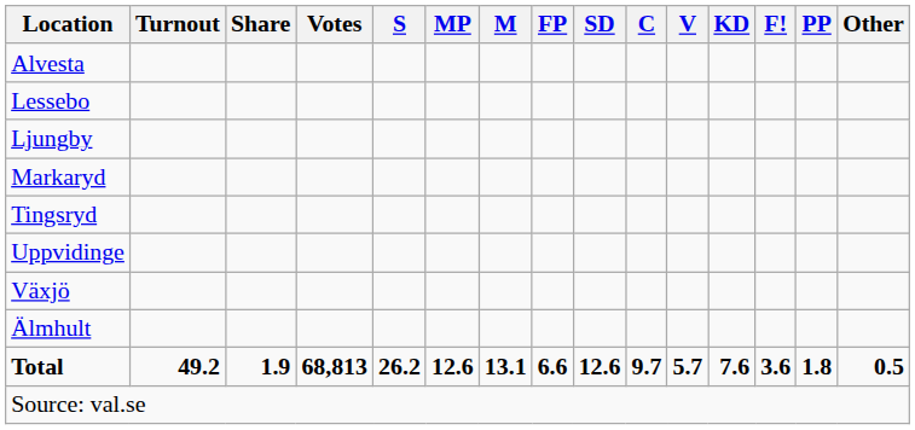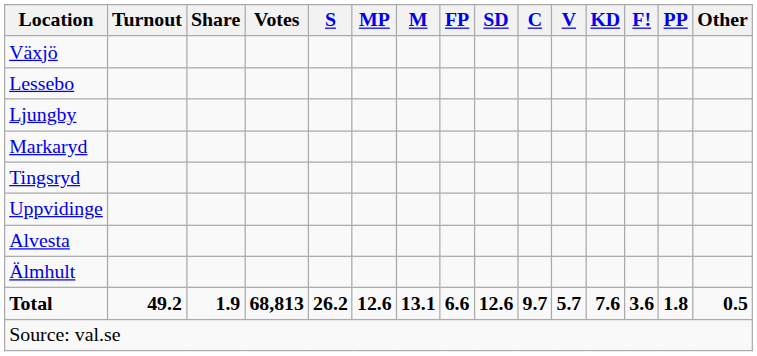rows swapped: Alvesta <-> Växjö
